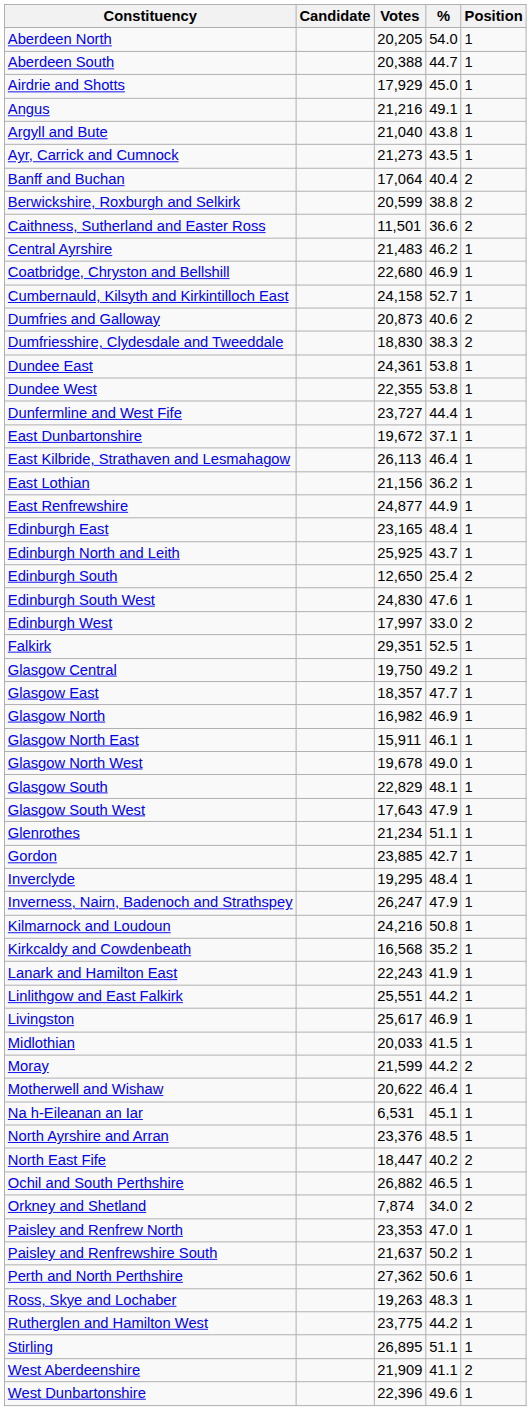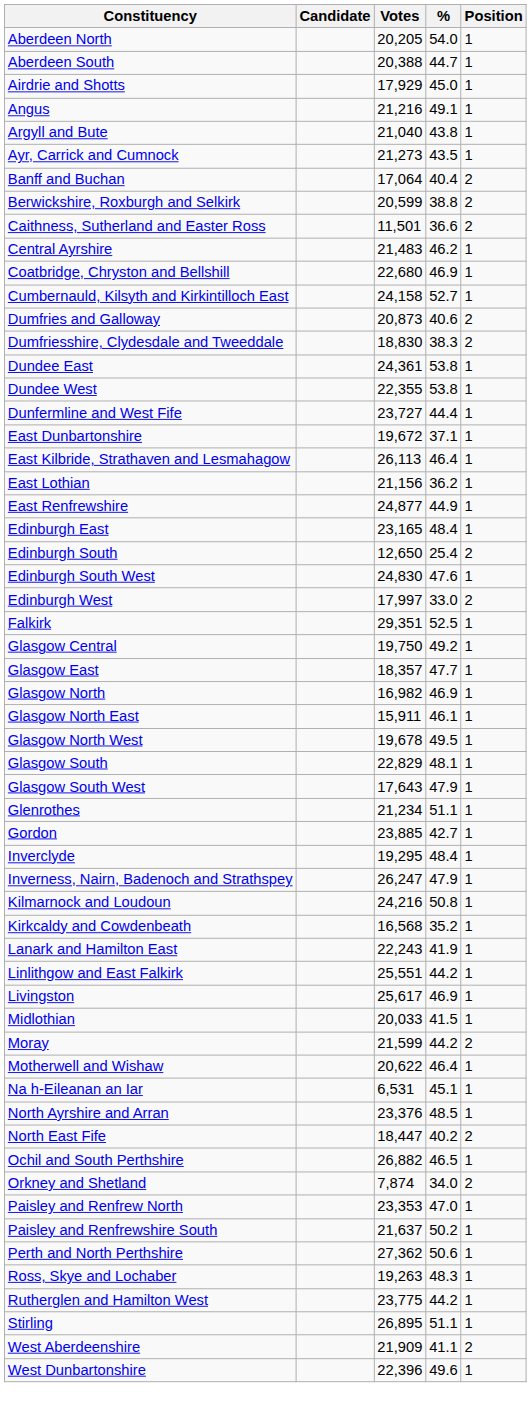- row: Edinburgh North and Leith | 25,925 | 43.7 | 1
Glasgow North West | %: 49.0 -> 49.5
